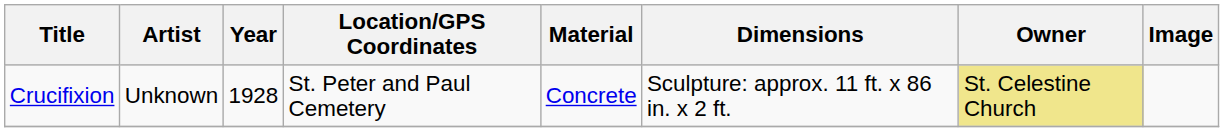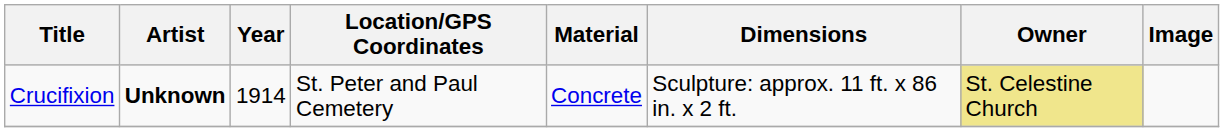Crucifixion | Artist: normal -> bold
Crucifixion | Year: 1928 -> 1914
